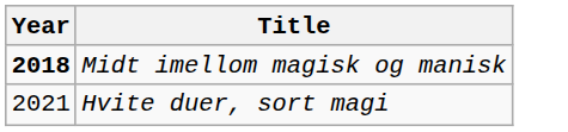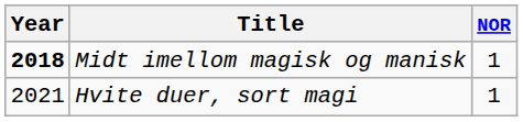+ column: NOR | 1 | 1
